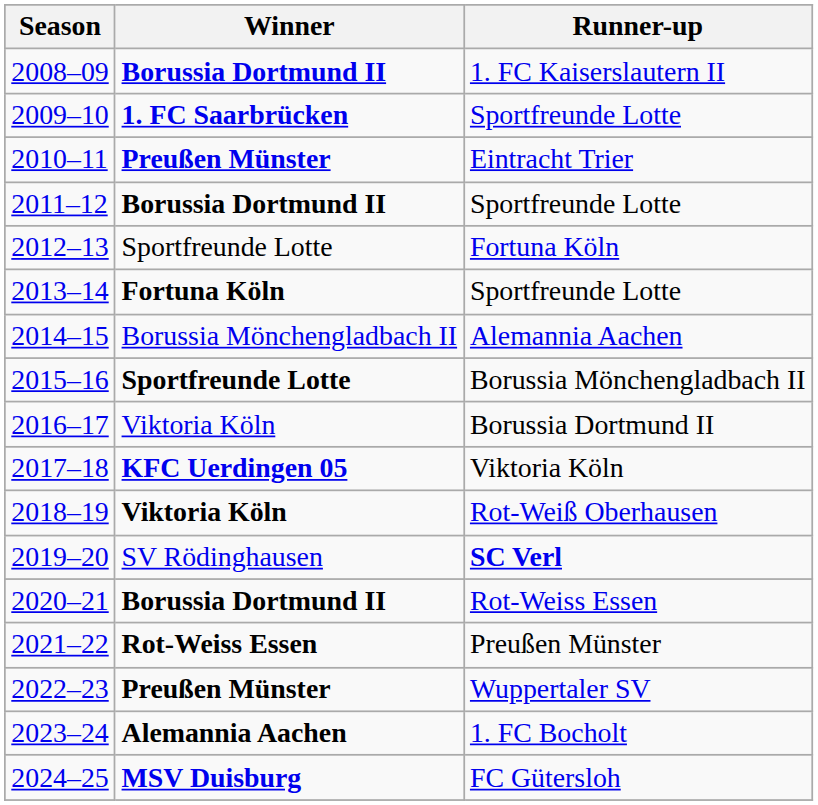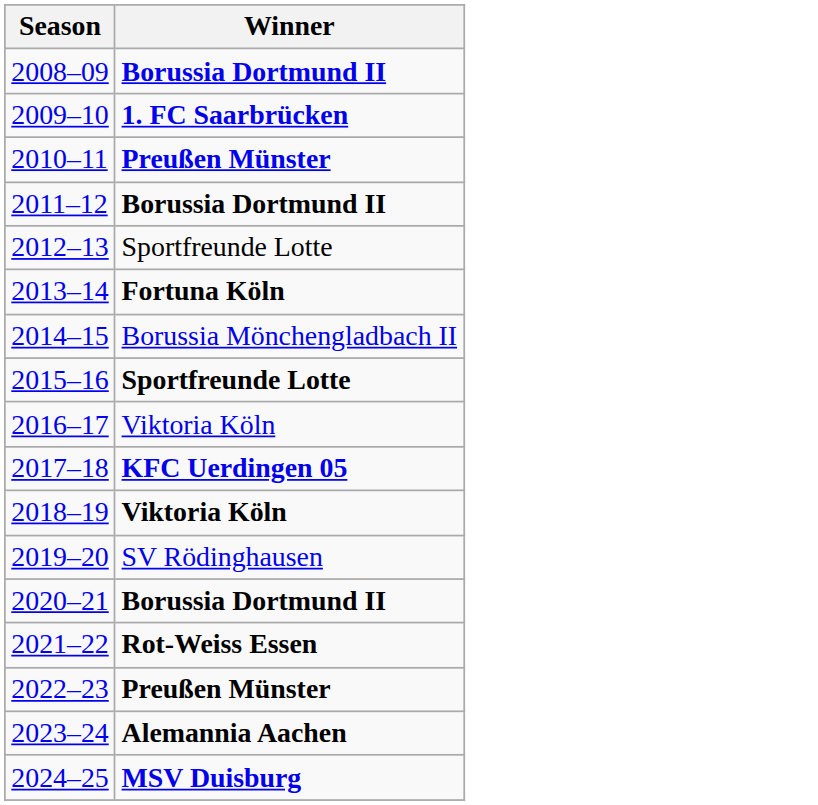- column: Runner-up | 1. FC Kaiserslautern II | Sportfreunde Lotte | Eintracht Trier | Sportfreunde Lotte | Fortuna Köln | Sportfreunde Lotte | Alemannia Aachen | Borussia Mönchengladbach II | Borussia Dortmund II | Viktoria Köln | Rot-Weiß Oberhausen | SC Verl | Rot-Weiss Essen | Preußen Münster | Wuppertaler SV | 1. FC Bocholt | FC Gütersloh
